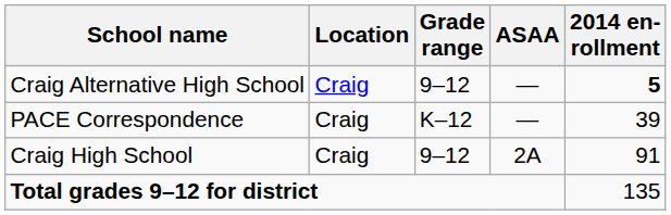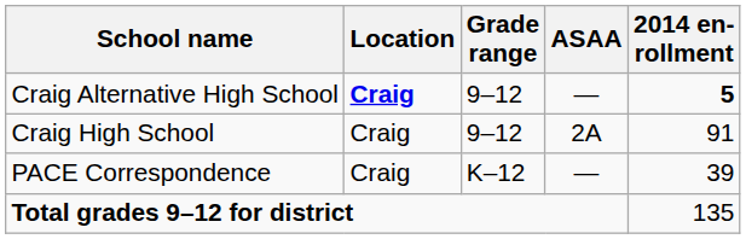Craig Alternative High School | Location: normal -> bold
rows swapped: Craig High School <-> PACE Correspondence
